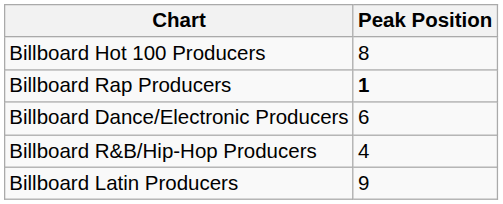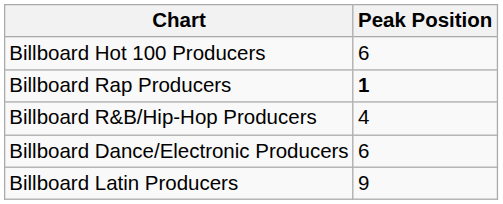Billboard Hot 100 Producers | Peak Position: 8 -> 6
rows swapped: Billboard R&B/Hip-Hop Producers <-> Billboard Dance/Electronic Producers
